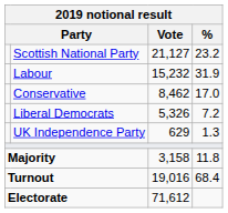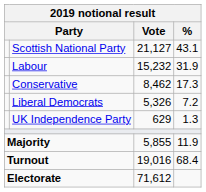Scottish National Party | %: 23.2 -> 43.1
Conservative | %: 17.0 -> 17.3
Majority | Vote: 3,158 -> 5,855
Majority | %: 11.8 -> 11.9
